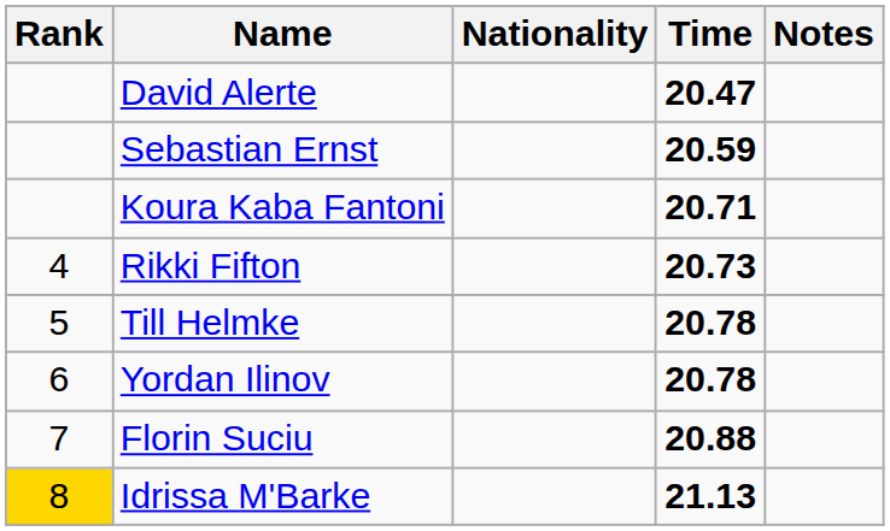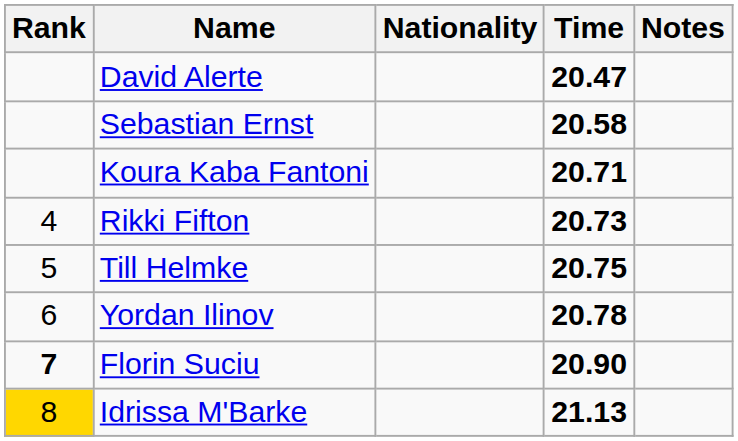Sebastian Ernst | Time: 20.59 -> 20.58
Till Helmke | Time: 20.78 -> 20.75
Florin Suciu | Rank: normal -> bold
Florin Suciu | Time: 20.88 -> 20.90
